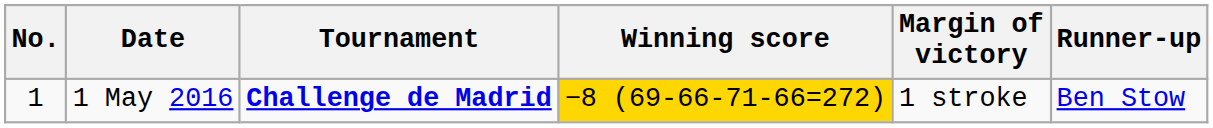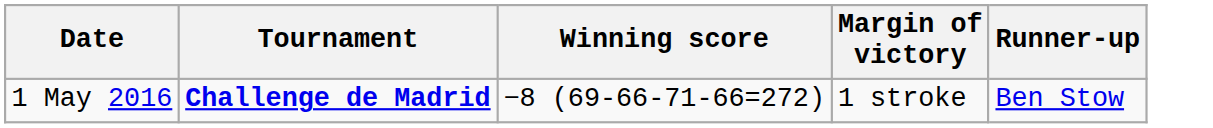- column: No. | 1
1 May 2016 | Winning score: gold background -> no background
